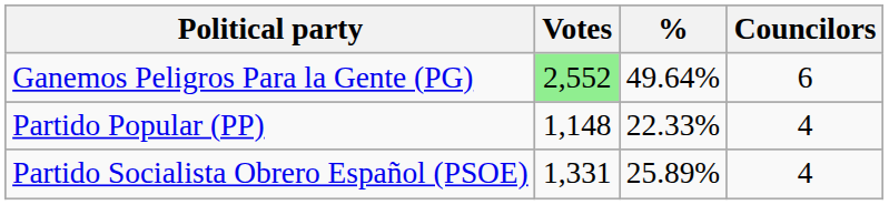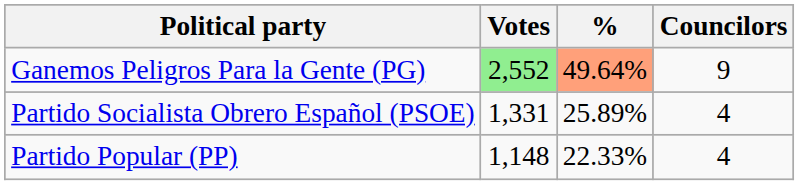Ganemos Peligros Para la Gente (PG) | %: no background -> lightsalmon background
Ganemos Peligros Para la Gente (PG) | Councilors: 6 -> 9
rows swapped: Partido Socialista Obrero Español (PSOE) <-> Partido Popular (PP)
